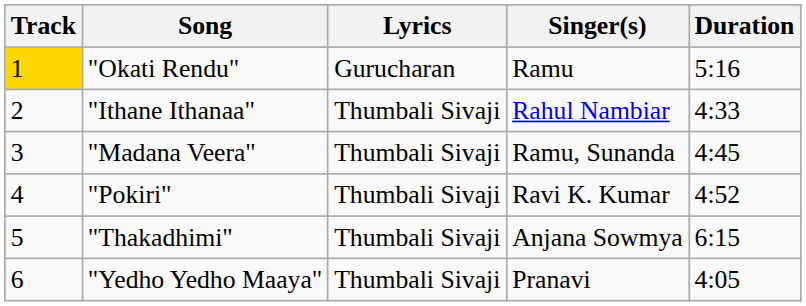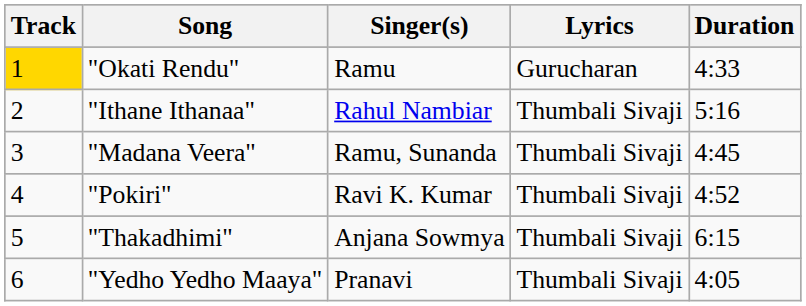columns swapped: Singer(s) <-> Lyrics
"Okati Rendu" | Duration: 5:16 -> 4:33
"Ithane Ithanaa" | Duration: 4:33 -> 5:16
